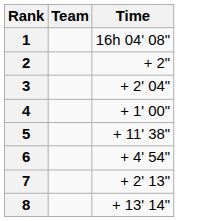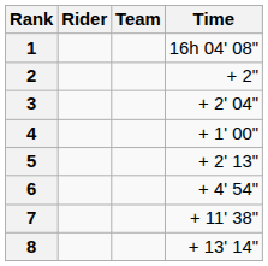+ column: Rider
5 | Time: + 11' 38" -> + 2' 13"
7 | Time: + 2' 13" -> + 11' 38"
